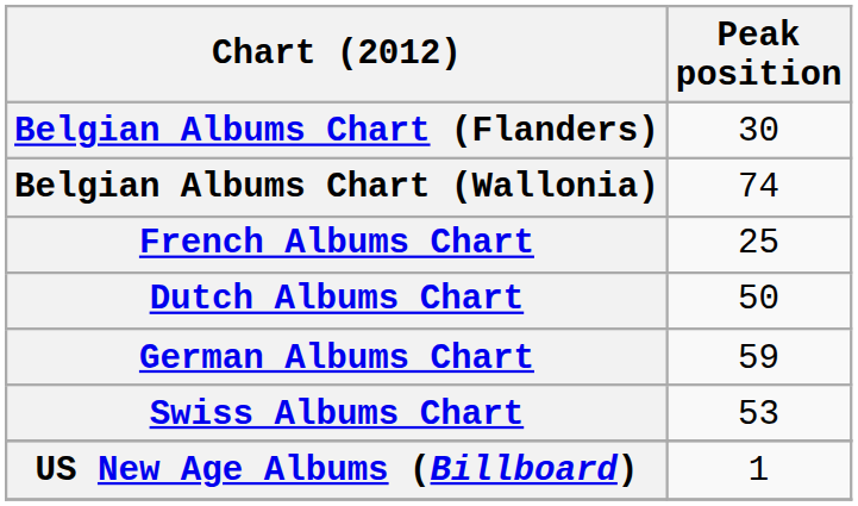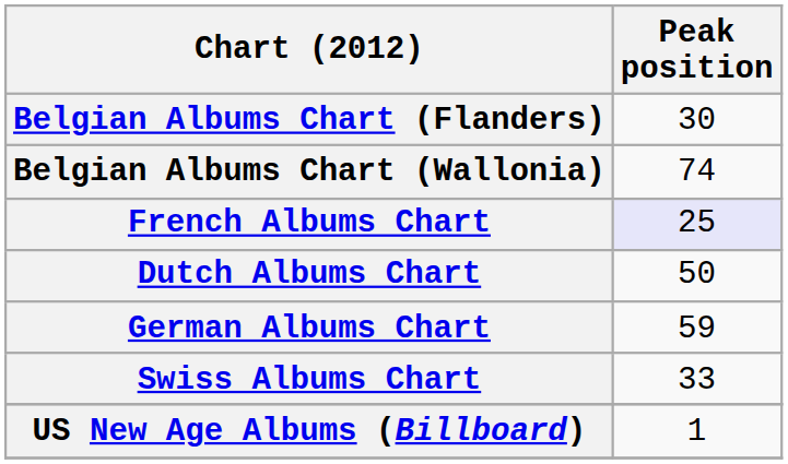French Albums Chart | Peak position: no background -> lavender background
Swiss Albums Chart | Peak position: 53 -> 33
